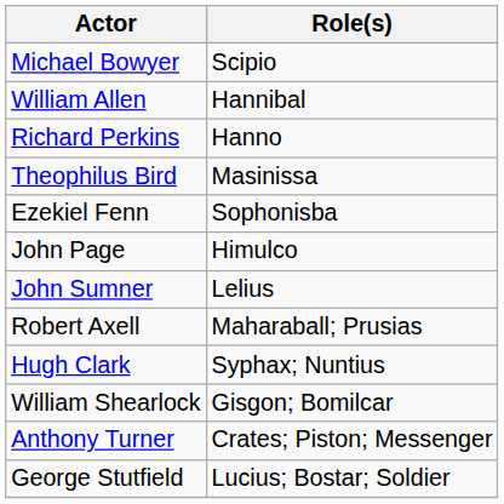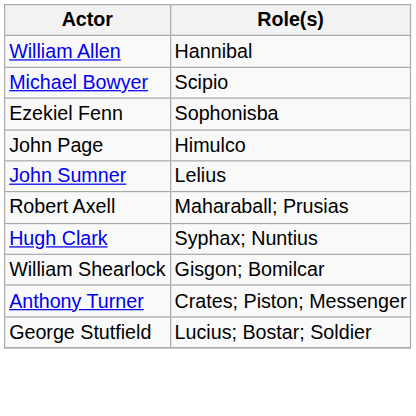rows swapped: William Allen <-> Michael Bowyer
- row: Richard Perkins | Hanno
- row: Theophilus Bird | Masinissa
